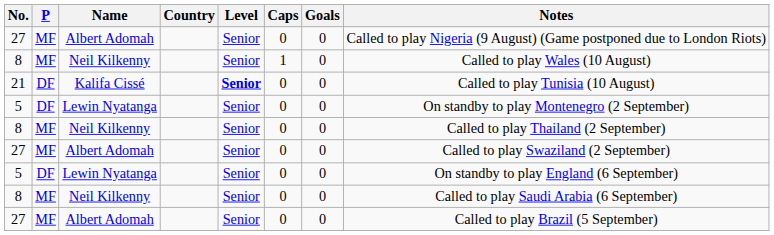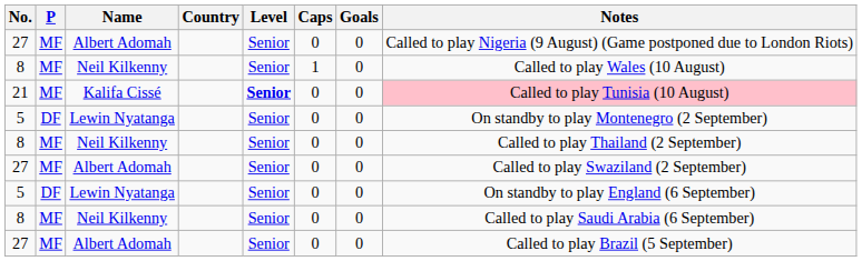21 | P: DF -> MF
21 | Notes: no background -> pink background
